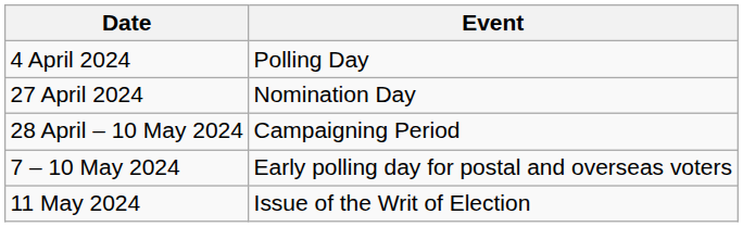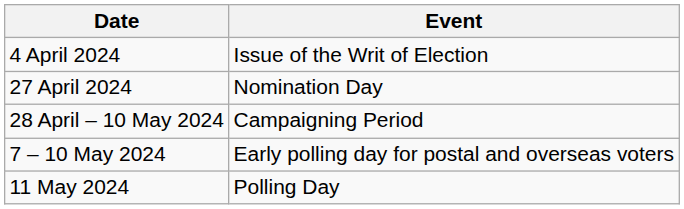4 April 2024 | Event: Polling Day -> Issue of the Writ of Election
11 May 2024 | Event: Issue of the Writ of Election -> Polling Day
